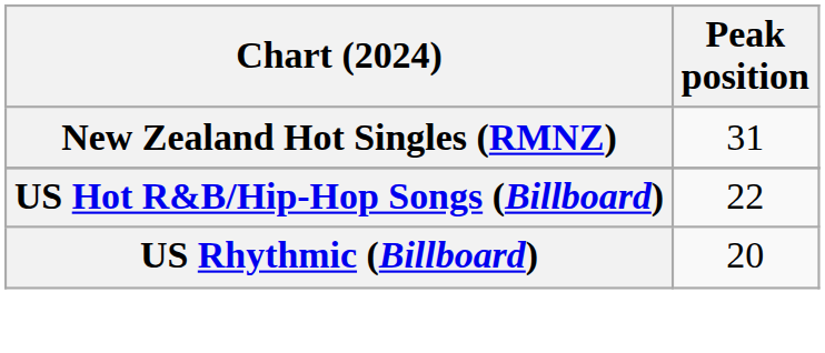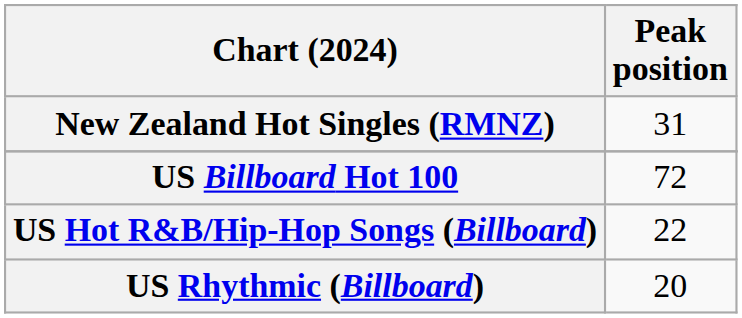+ row: US Billboard Hot 100 | 72
